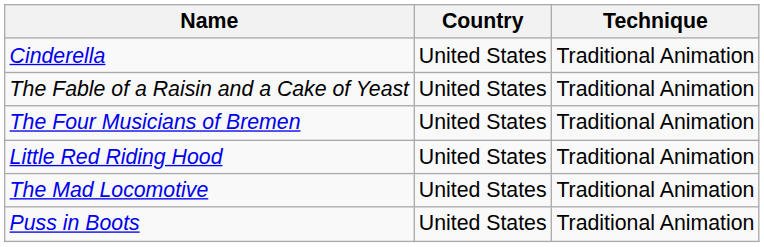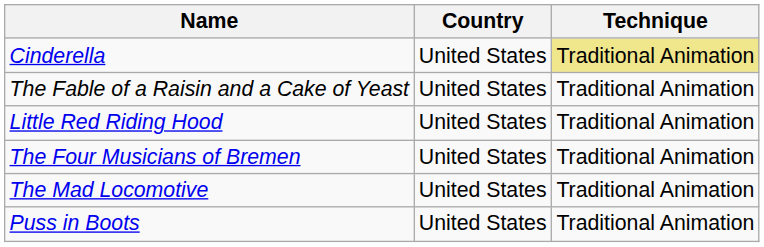Cinderella | Technique: no background -> khaki background
rows swapped: The Four Musicians of Bremen <-> Little Red Riding Hood
